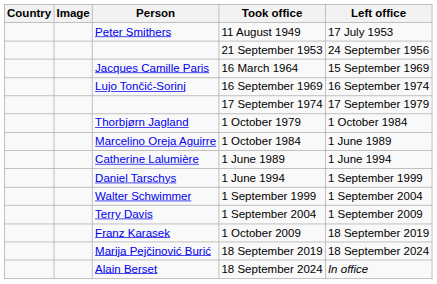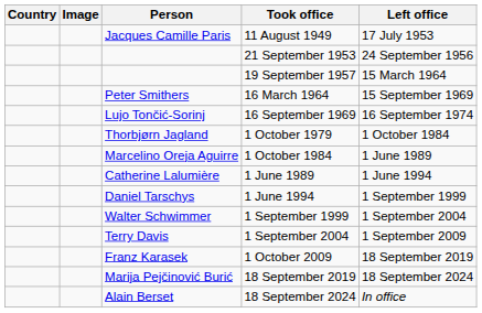11 August 1949 | Person: Peter Smithers -> Jacques Camille Paris
+ row: 19 September 1957 | 15 March 1964
16 March 1964 | Person: Jacques Camille Paris -> Peter Smithers
- row: 17 September 1974 | 17 September 1979
